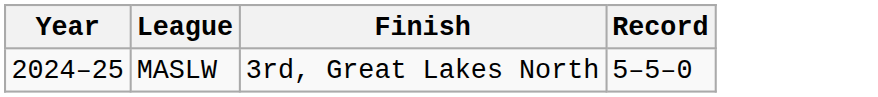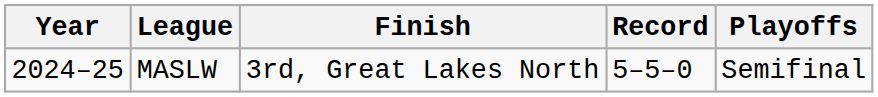+ column: Playoffs | Semifinal
